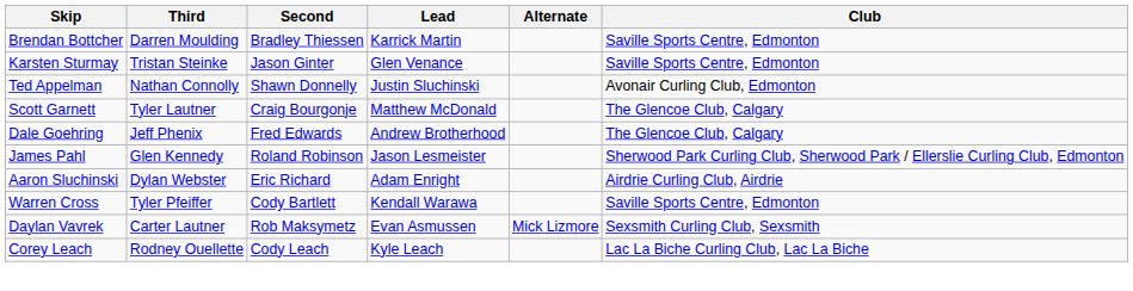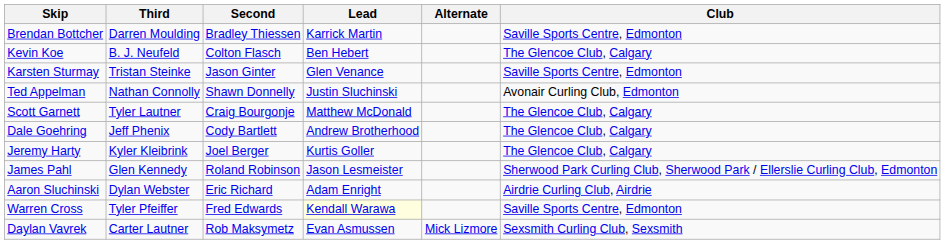+ row: Kevin Koe | B. J. Neufeld | Colton Flasch | Ben Hebert | The Glencoe Club, Calgary
Dale Goehring | Second: Fred Edwards -> Cody Bartlett
+ row: Jeremy Harty | Kyler Kleibrink | Joel Berger | Kurtis Goller | The Glencoe Club, Calgary
Warren Cross | Second: Cody Bartlett -> Fred Edwards
Warren Cross | Lead: no background -> lightyellow background
- row: Corey Leach | Rodney Ouellette | Cody Leach | Kyle Leach | Lac La Biche Curling Club, Lac La Biche
